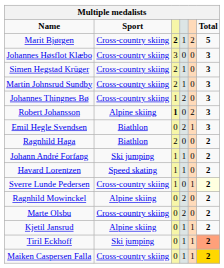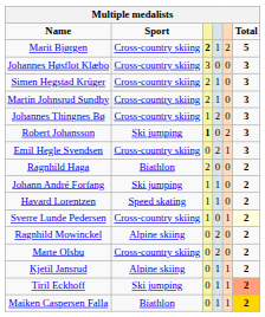Robert Johansson | Sport: Alpine skiing -> Ski jumping
Emil Hegle Svendsen | Sport: Biathlon -> Cross-country skiing
Maiken Caspersen Falla | Sport: Cross-country skiing -> Biathlon
